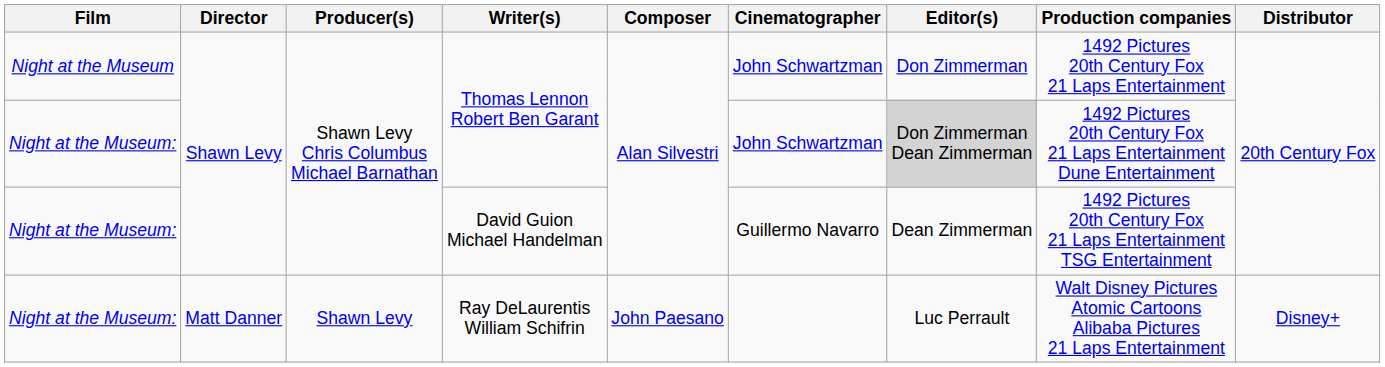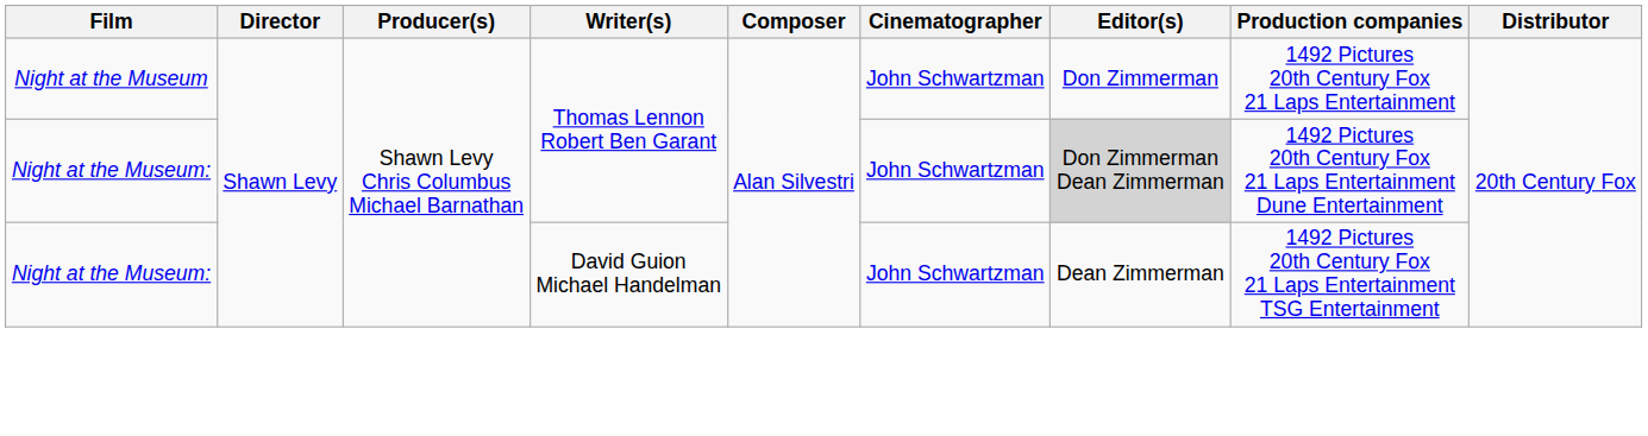David Guion Michael Handelman | Cinematographer: Guillermo Navarro -> John Schwartzman
- row: Night at the Museum: | Matt Danner | Shawn Levy | Ray DeLaurentis William Schifrin | John Paesano | Luc Perrault | Walt Disney Pictures Atomic Cartoons Alibaba Pictures 21 Laps Entertainment | Disney+
